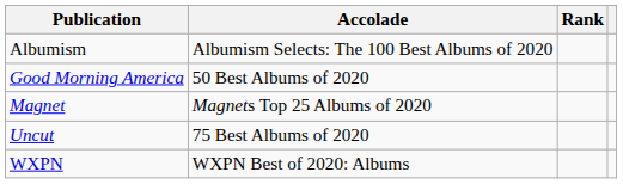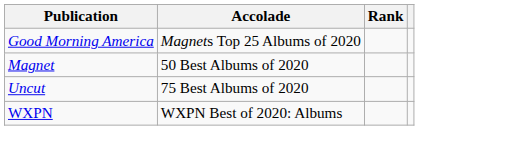- row: Albumism | Albumism Selects: The 100 Best Albums of 2020
Good Morning America | Accolade: 50 Best Albums of 2020 -> Magnets Top 25 Albums of 2020
Magnet | Accolade: Magnets Top 25 Albums of 2020 -> 50 Best Albums of 2020
